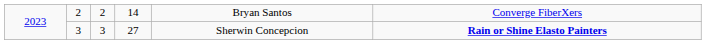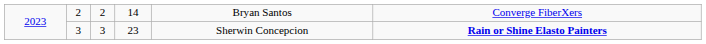2023 / 3 | column 4: 27 -> 23
